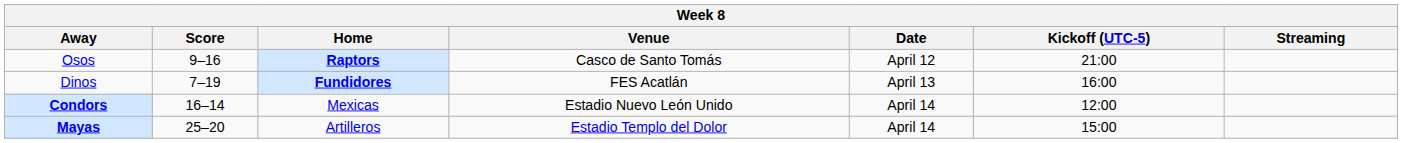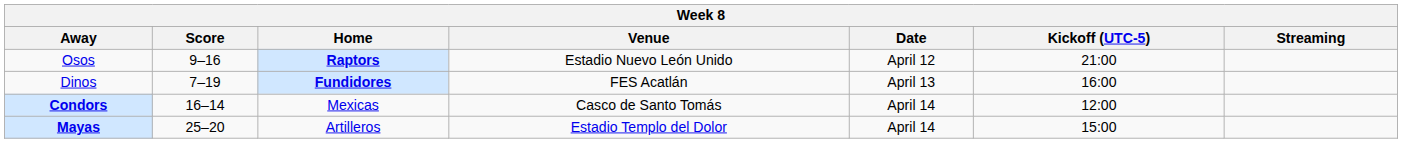Osos | Venue: Casco de Santo Tomás -> Estadio Nuevo León Unido
Condors | Venue: Estadio Nuevo León Unido -> Casco de Santo Tomás
